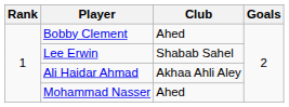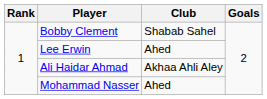Bobby Clement | Club: Ahed -> Shabab Sahel
Lee Erwin | Club: Shabab Sahel -> Ahed
